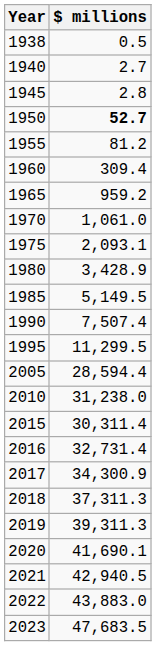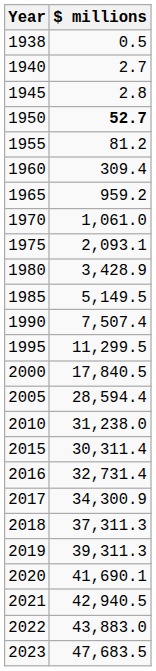+ row: 2000 | 17,840.5
